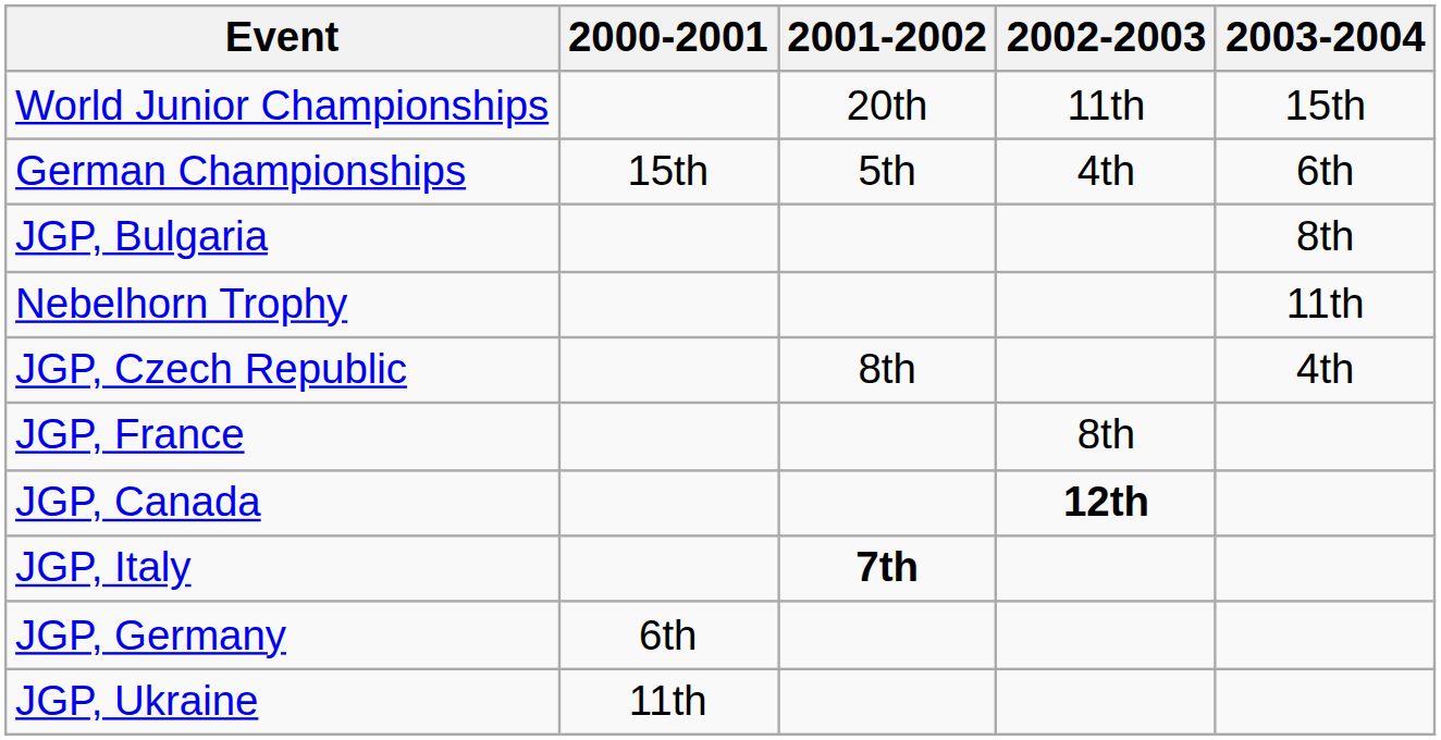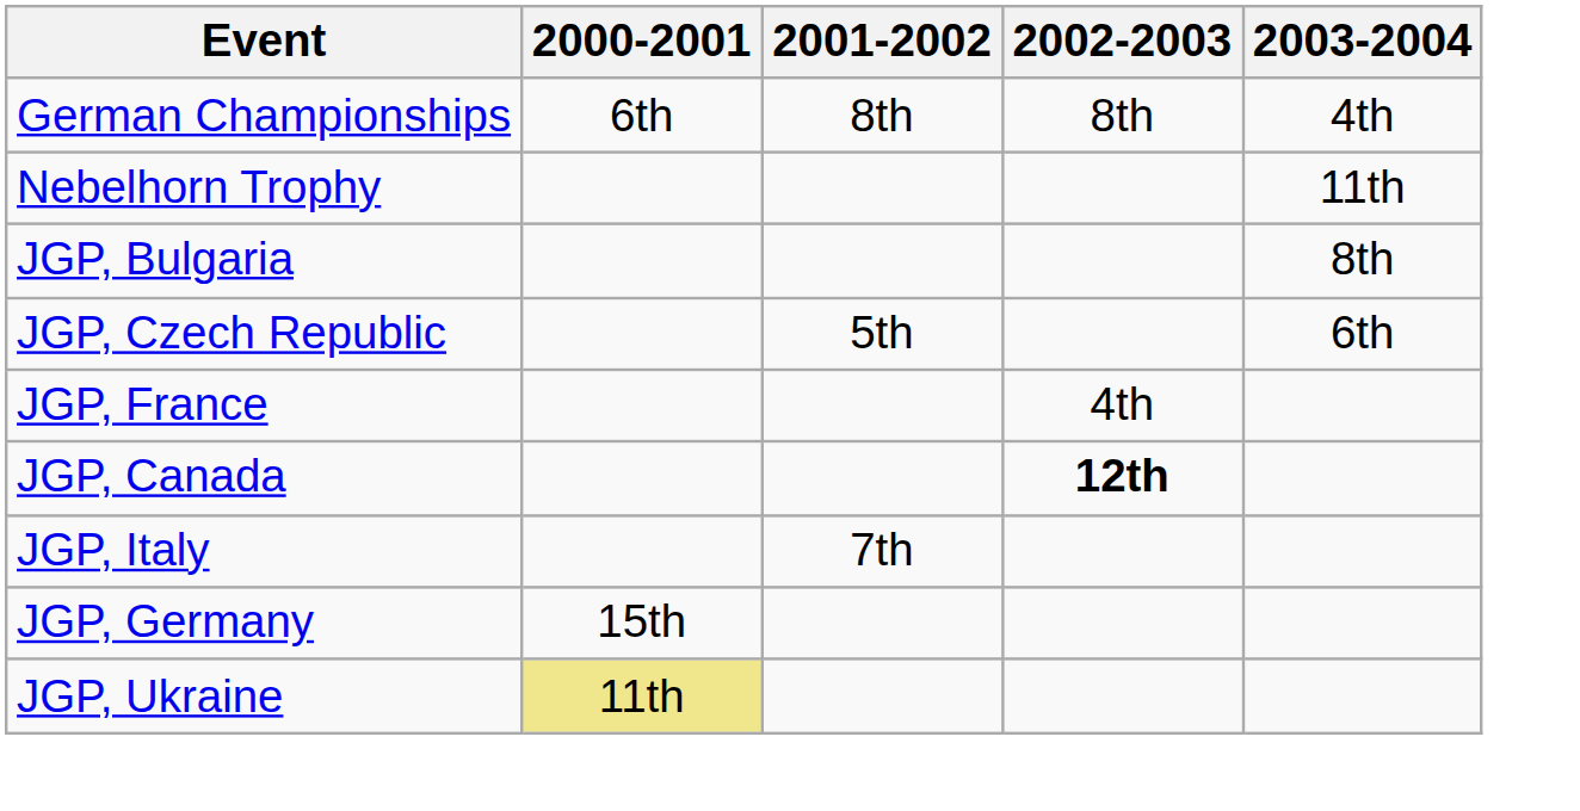- row: World Junior Championships | 20th | 11th | 15th
German Championships | 2000-2001: 15th -> 6th
German Championships | 2001-2002: 5th -> 8th
German Championships | 2002-2003: 4th -> 8th
German Championships | 2003-2004: 6th -> 4th
rows swapped: Nebelhorn Trophy <-> JGP, Bulgaria
JGP, Czech Republic | 2001-2002: 8th -> 5th
JGP, Czech Republic | 2003-2004: 4th -> 6th
JGP, France | 2002-2003: 8th -> 4th
JGP, Italy | 2001-2002: bold -> normal
JGP, Germany | 2000-2001: 6th -> 15th
JGP, Ukraine | 2000-2001: no background -> khaki background
